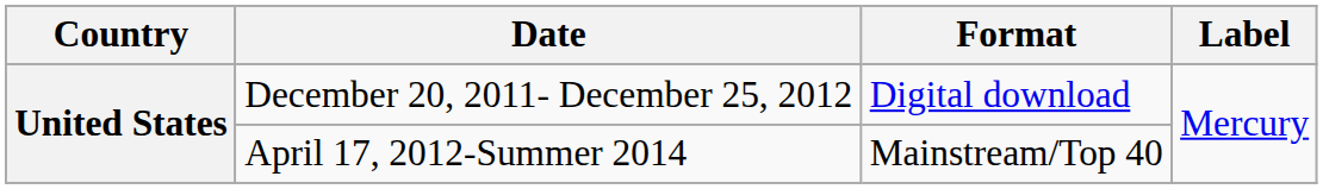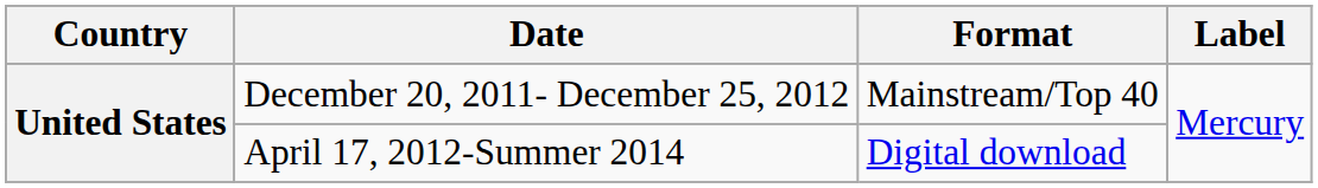December 20, 2011- December 25, 2012 | Format: Digital download -> Mainstream/Top 40
April 17, 2012-Summer 2014 | Format: Mainstream/Top 40 -> Digital download
